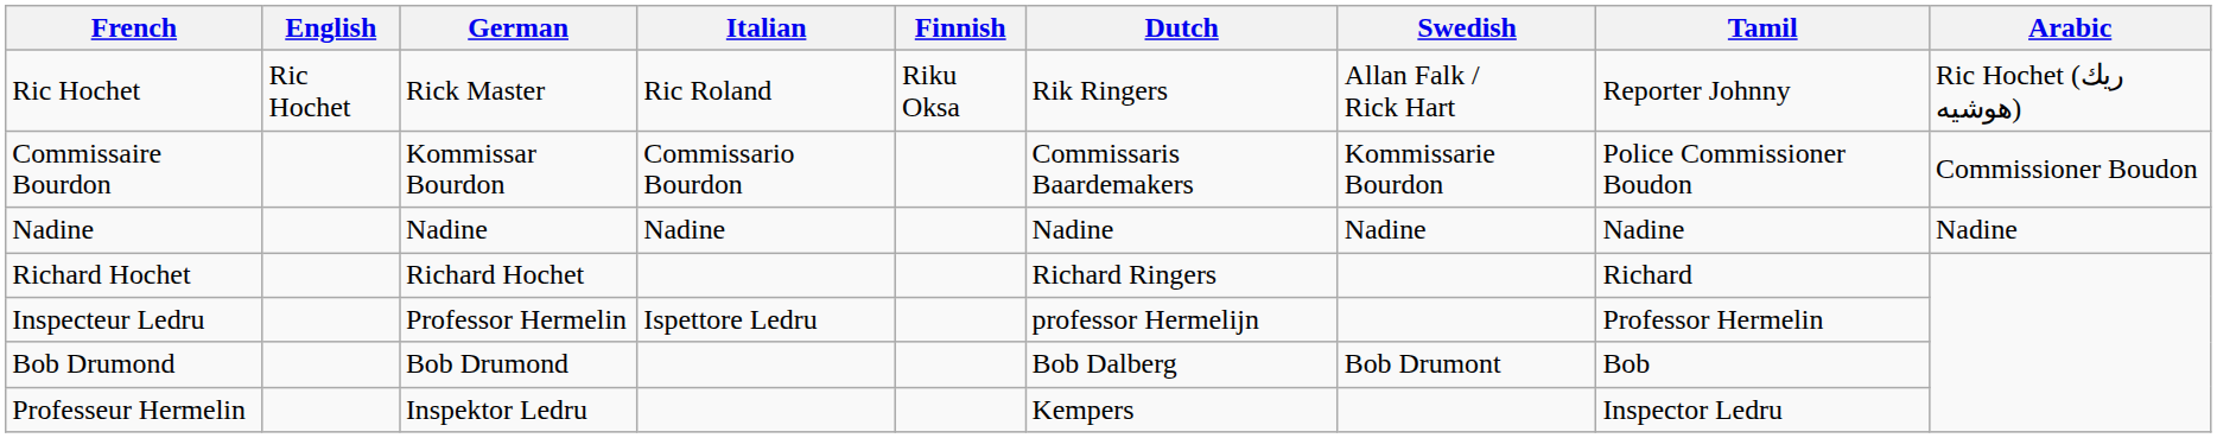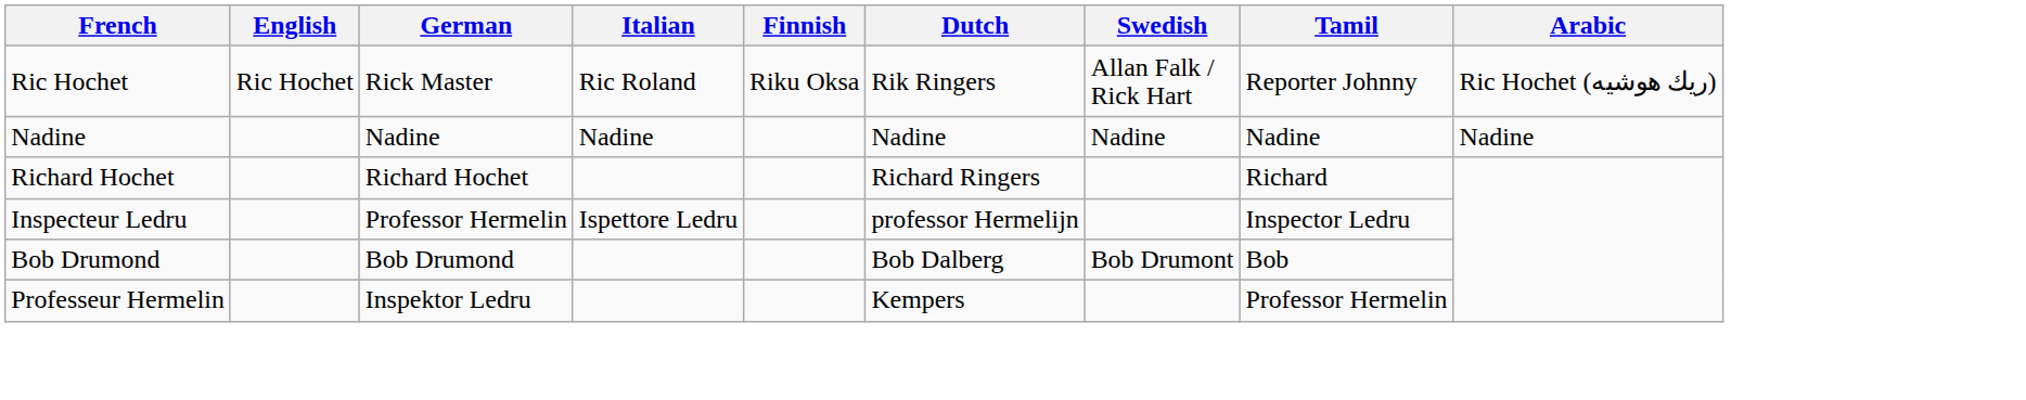- row: Commissaire Bourdon | Kommissar Bourdon | Commissario Bourdon | Commissaris Baardemakers | Kommissarie Bourdon | Police Commissioner Boudon | Commissioner Boudon
Inspecteur Ledru | Tamil: Professor Hermelin -> Inspector Ledru
Professeur Hermelin | Tamil: Inspector Ledru -> Professor Hermelin
